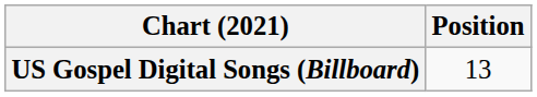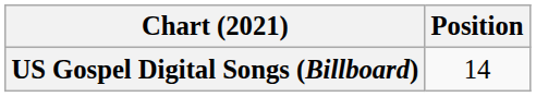US Gospel Digital Songs (Billboard) | Position: 13 -> 14
